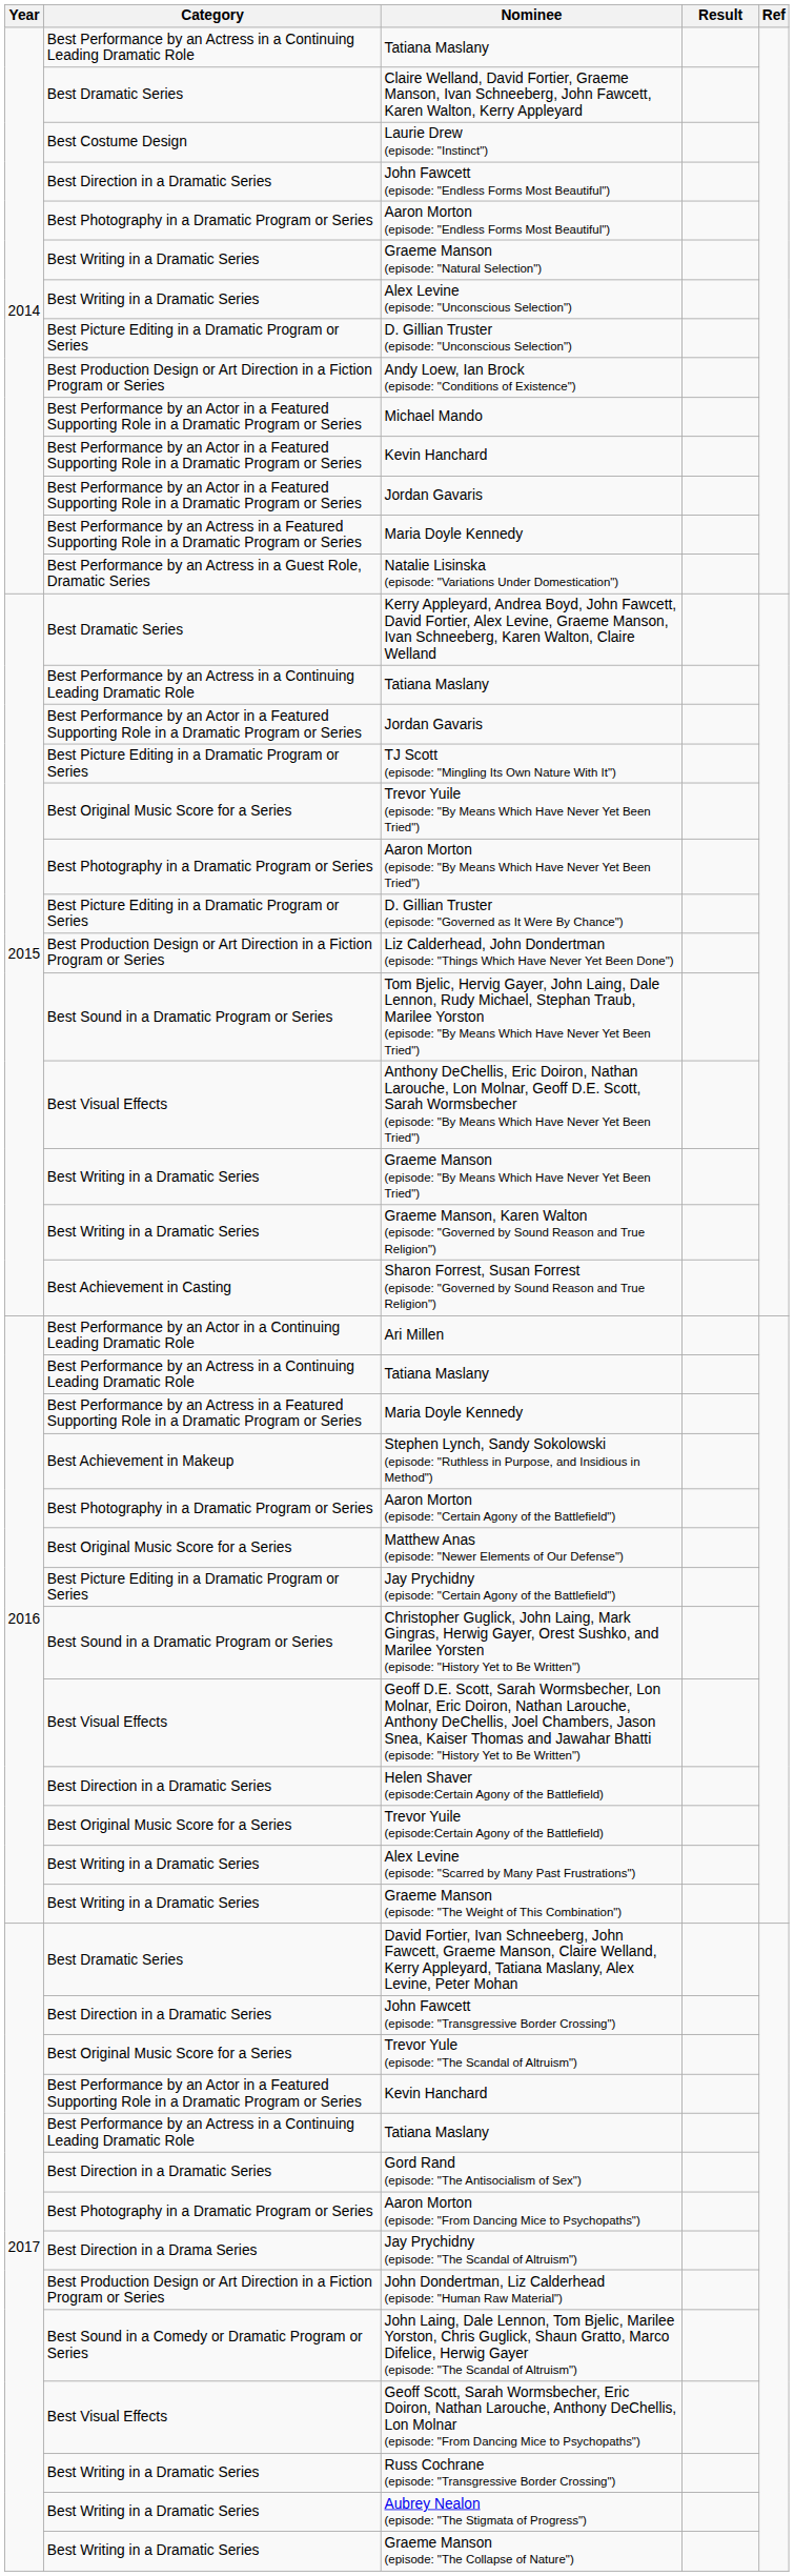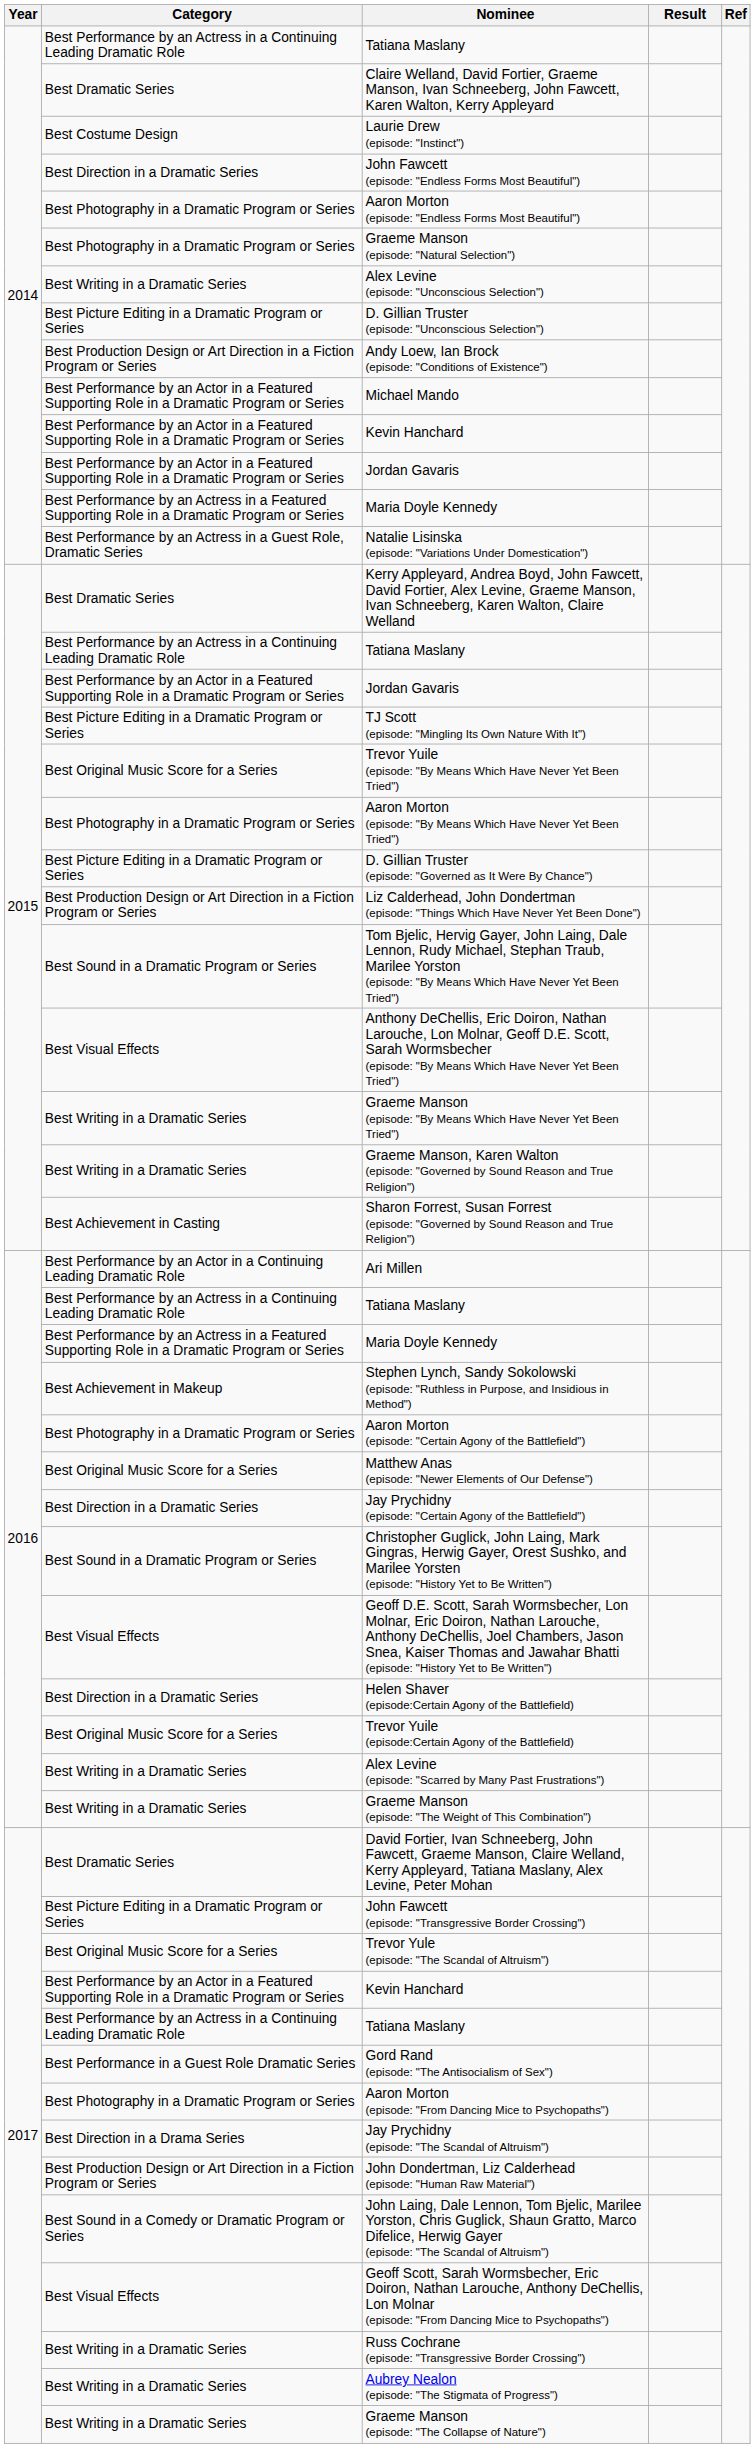Graeme Manson (episode: "Natural Selection") | Category: Best Writing in a Dramatic Series -> Best Photography in a Dramatic Program or Series
Jay Prychidny (episode: "Certain Agony of the Battlefield") | Category: Best Picture Editing in a Dramatic Program or Series -> Best Direction in a Dramatic Series
John Fawcett (episode: "Transgressive Border Crossing") | Category: Best Direction in a Dramatic Series -> Best Picture Editing in a Dramatic Program or Series
Gord Rand (episode: "The Antisocialism of Sex") | Category: Best Direction in a Dramatic Series -> Best Performance in a Guest Role Dramatic Series
